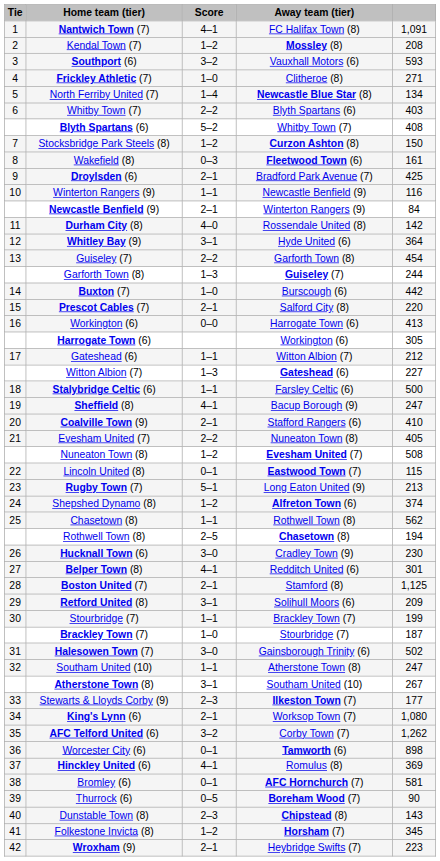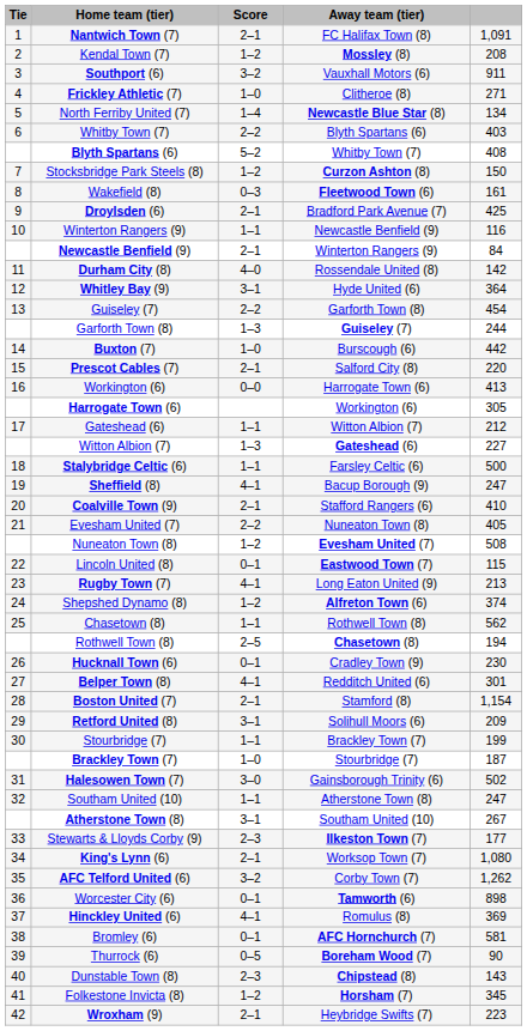Nantwich Town (7) | Score: 4–1 -> 2–1
Southport (6) | column 5: 593 -> 911
Rugby Town (7) | Score: 5–1 -> 4–1
Hucknall Town (6) | Score: 3–0 -> 0–1
Boston United (7) | column 5: 1,125 -> 1,154
